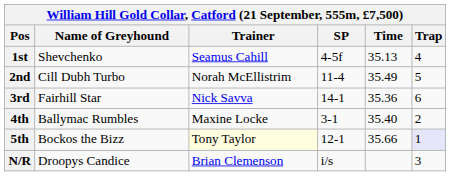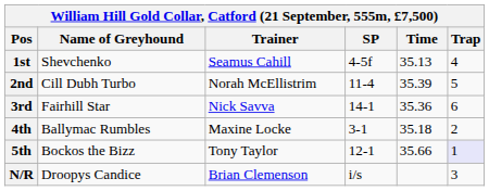2nd | Time: 35.49 -> 35.39
4th | Time: 35.40 -> 35.18
5th | Trainer: lightyellow background -> no background
